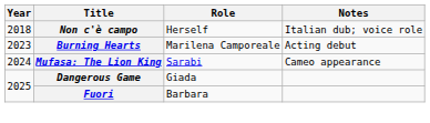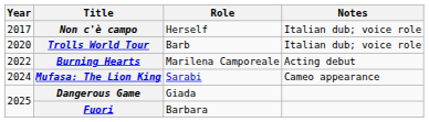Non c'è campo | Year: 2018 -> 2017
+ row: 2020 | Trolls World Tour | Barb | Italian dub; voice role
Burning Hearts | Year: 2023 -> 2022
